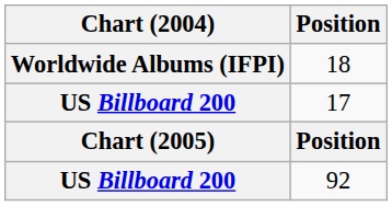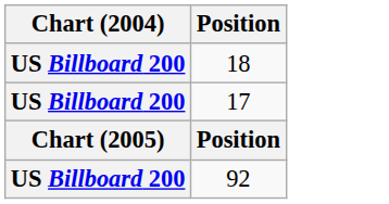18 | Chart (2004): Worldwide Albums (IFPI) -> US Billboard 200
